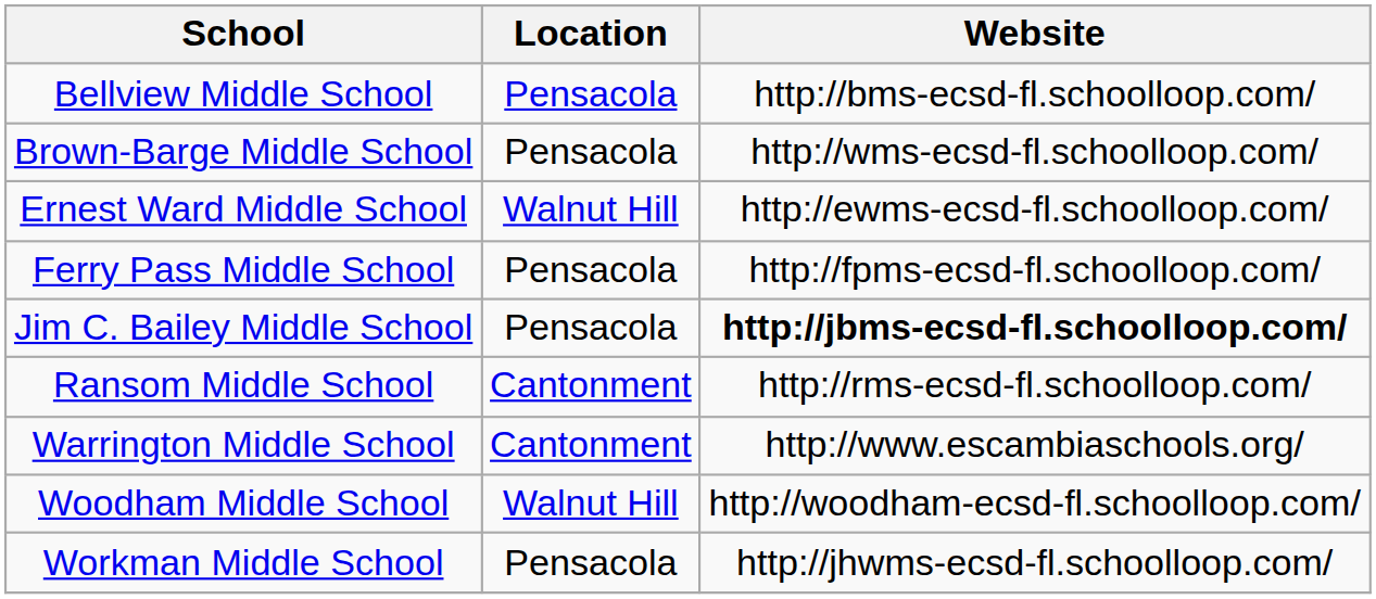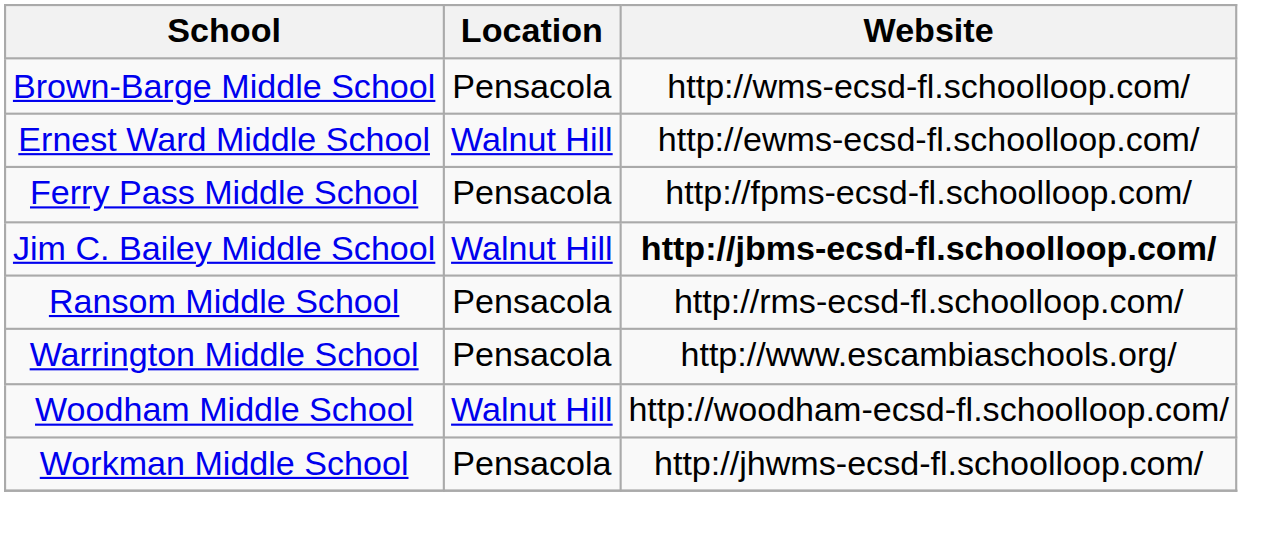- row: Bellview Middle School | Pensacola | http://bms-ecsd-fl.schoolloop.com/
Jim C. Bailey Middle School | Location: Pensacola -> Walnut Hill
Ransom Middle School | Location: Cantonment -> Pensacola
Warrington Middle School | Location: Cantonment -> Pensacola
